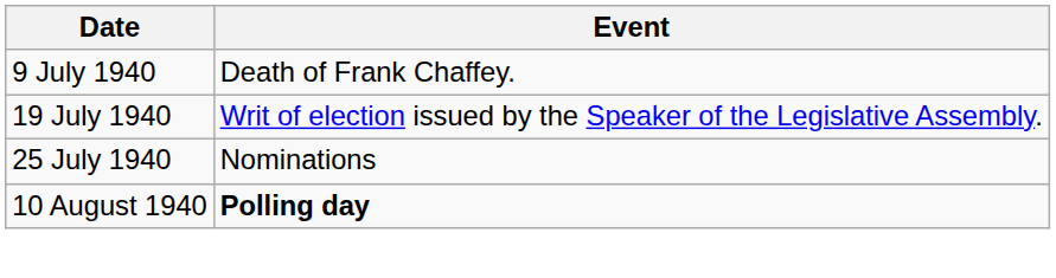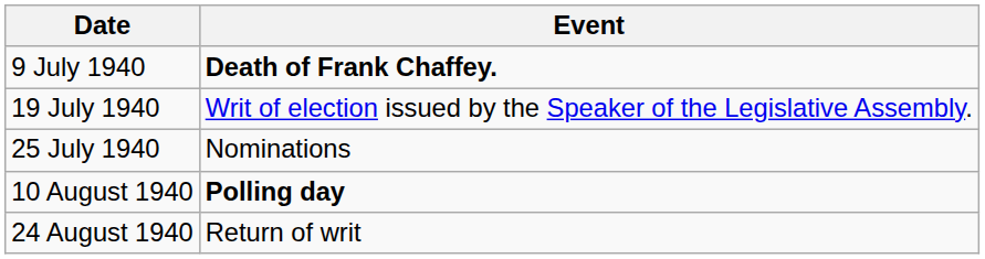9 July 1940 | Event: normal -> bold
+ row: 24 August 1940 | Return of writ
